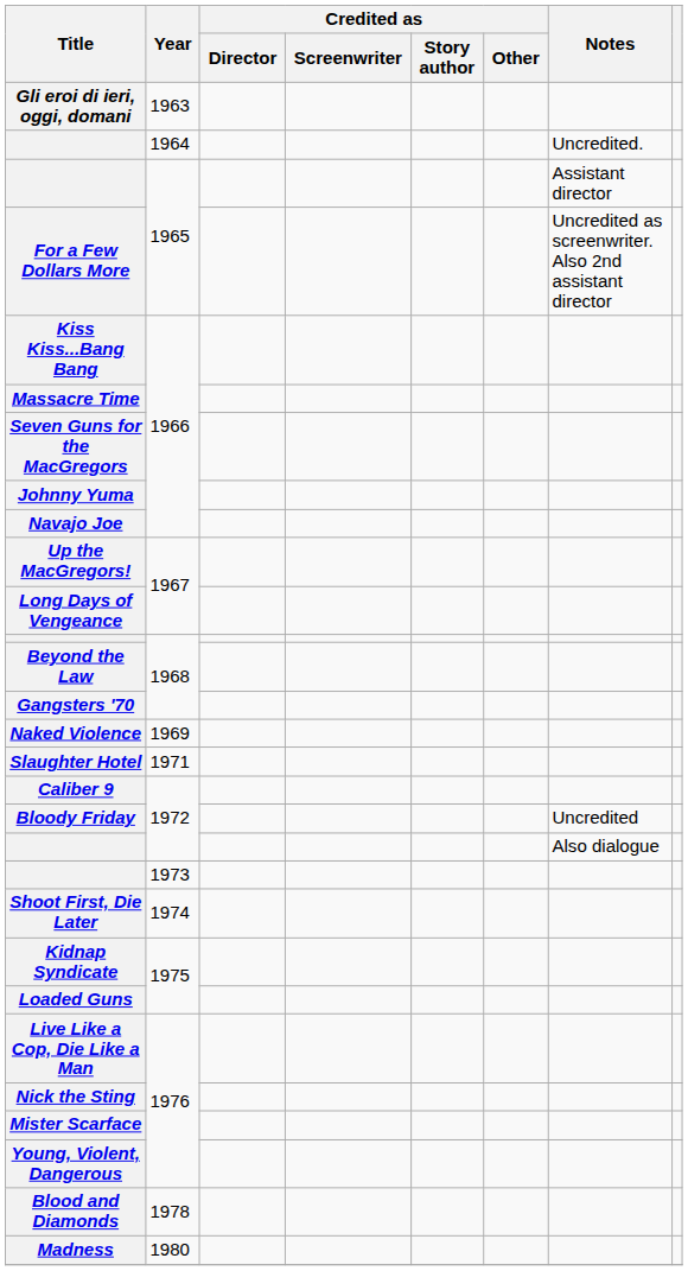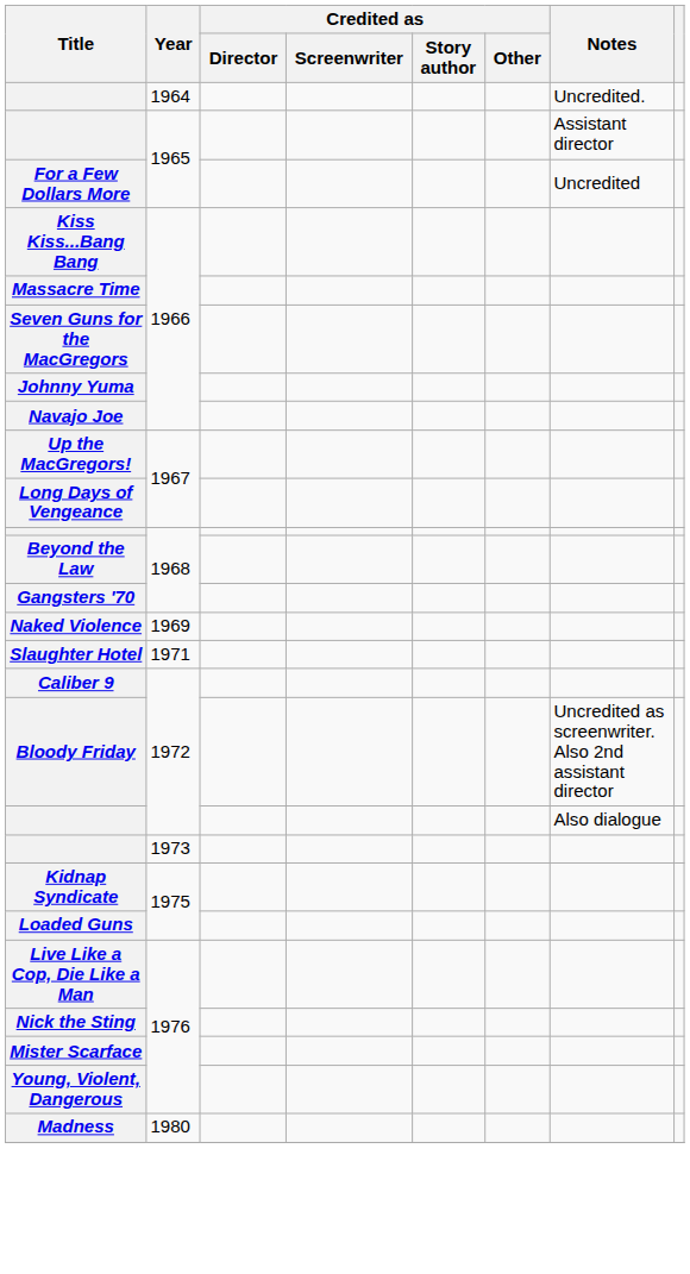- row: Gli eroi di ieri, oggi, domani | 1963
For a Few Dollars More | Notes: Uncredited as screenwriter. Also 2nd assistant director -> Uncredited
Bloody Friday | Notes: Uncredited -> Uncredited as screenwriter. Also 2nd assistant director
- row: Shoot First, Die Later | 1974
- row: Blood and Diamonds | 1978
